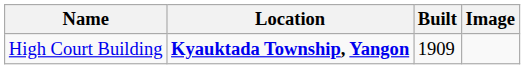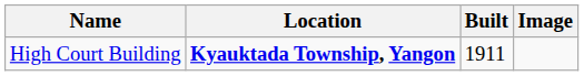High Court Building | Built: 1909 -> 1911
